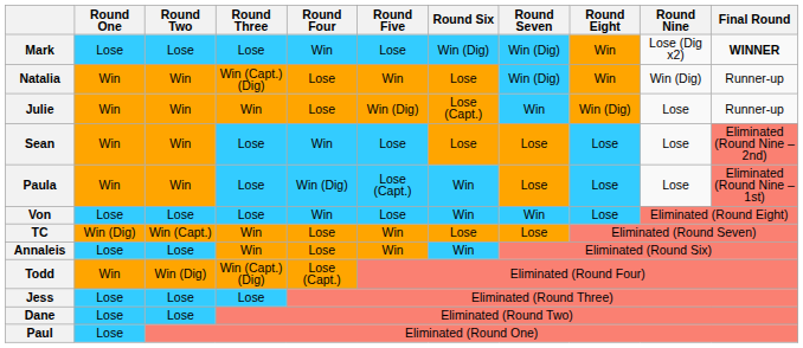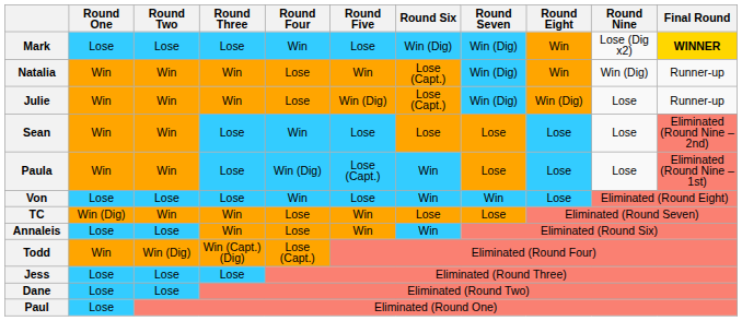Mark | Final Round: no background -> gold background
Natalia | Round Three: Win (Capt.)(Dig) -> Win
Natalia | Round Six: Lose -> Lose (Capt.)
Julie | Round Seven: Win -> Win (Dig)
TC | Round Two: Win (Capt.) -> Win
